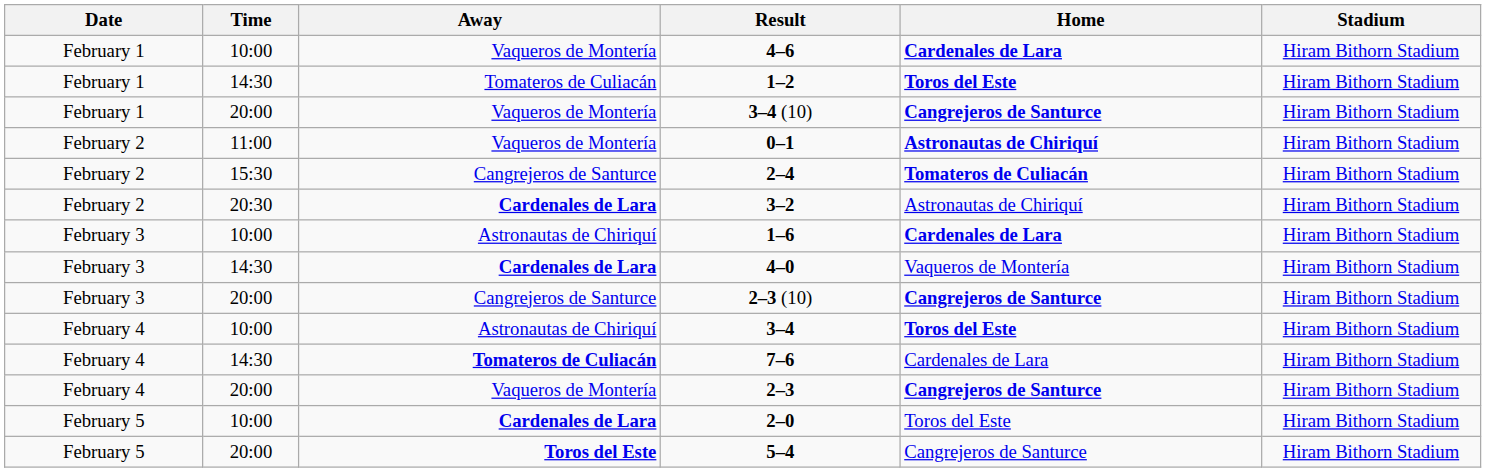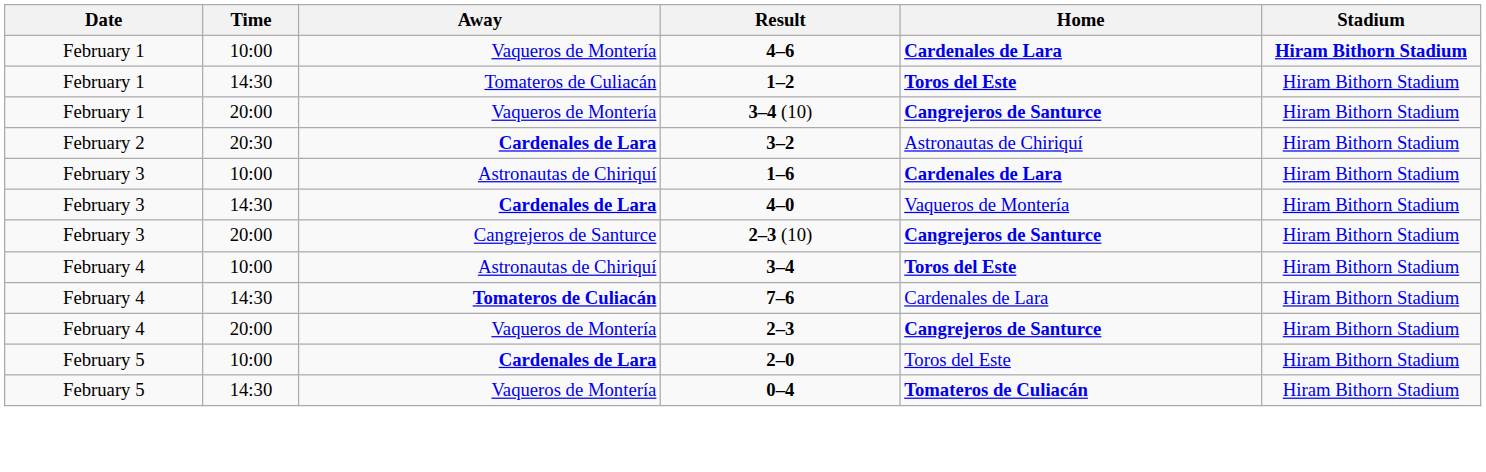4–6 | Stadium: normal -> bold
- row: February 2 | 11:00 | Vaqueros de Montería | 0–1 | Astronautas de Chiriquí | Hiram Bithorn Stadium
- row: February 2 | 15:30 | Cangrejeros de Santurce | 2–4 | Tomateros de Culiacán | Hiram Bithorn Stadium
+ row: February 5 | 14:30 | Vaqueros de Montería | 0–4 | Tomateros de Culiacán | Hiram Bithorn Stadium
- row: February 5 | 20:00 | Toros del Este | 5–4 | Cangrejeros de Santurce | Hiram Bithorn Stadium
